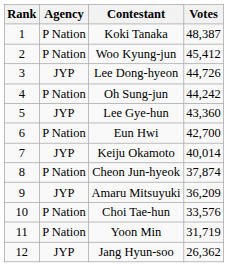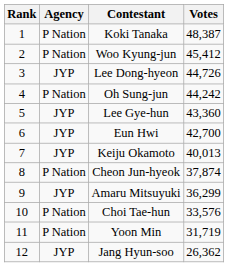Eun Hwi | Agency: P Nation -> JYP
Keiju Okamoto | Votes: 40,014 -> 40,013
Amaru Mitsuyuki | Votes: 36,209 -> 36,299
